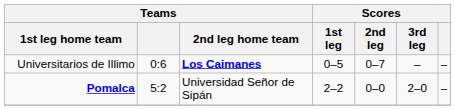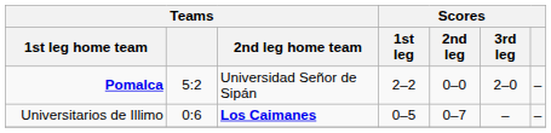rows swapped: Universitarios de Illimo <-> Pomalca
